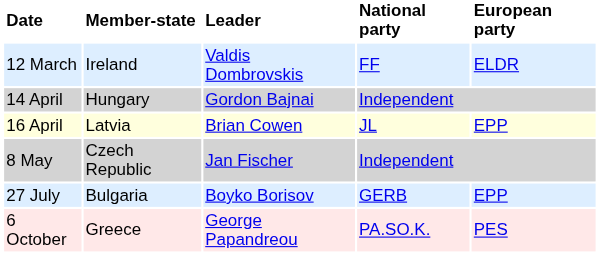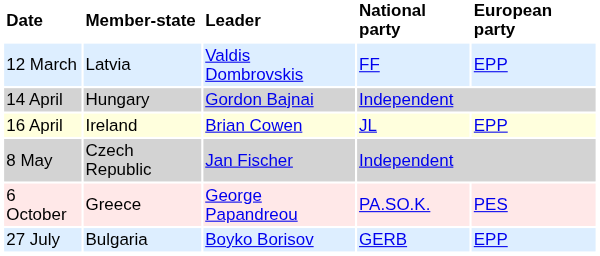12 March | Member-state: Ireland -> Latvia
12 March | European party: ELDR -> EPP
16 April | Member-state: Latvia -> Ireland
rows swapped: 27 July <-> 6 October
